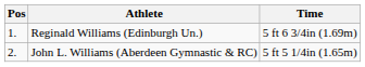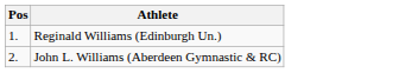- column: Time | 5 ft 6 3/4in (1.69m) | 5 ft 5 1/4in (1.65m)
